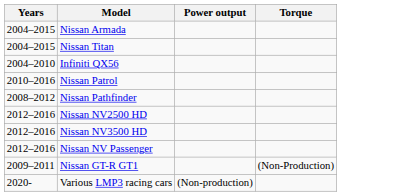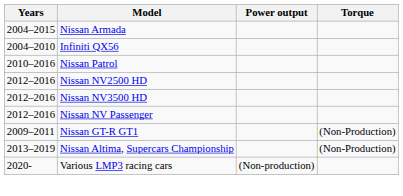- row: 2004–2015 | Nissan Titan
- row: 2008–2012 | Nissan Pathfinder
+ row: 2013–2019 | Nissan Altima, Supercars Championship | (Non-Production)
